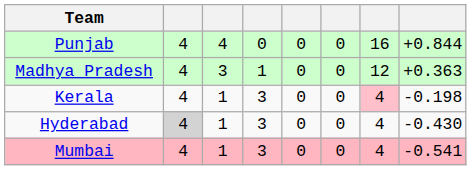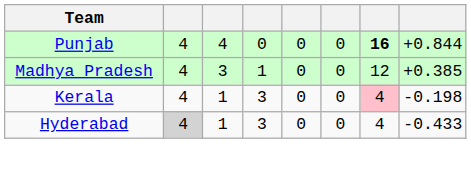Punjab | column 7: normal -> bold
Madhya Pradesh | column 8: +0.363 -> +0.385
Hyderabad | column 8: -0.430 -> -0.433
- row: Mumbai | 4 | 1 | 3 | 0 | 0 | 4 | -0.541
